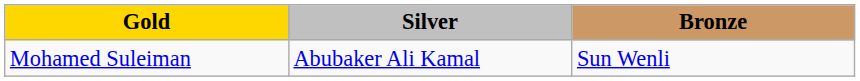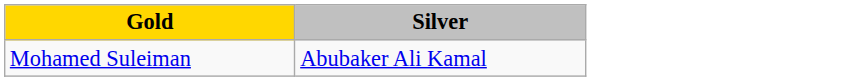- column: Bronze | Sun Wenli
